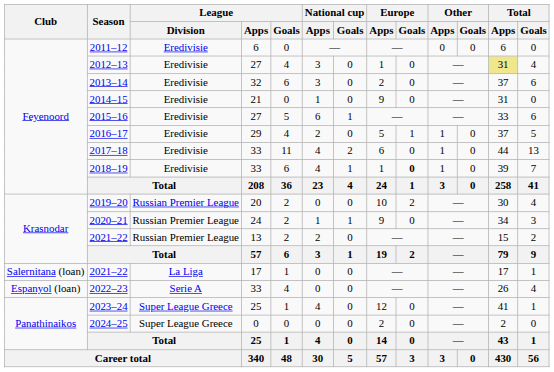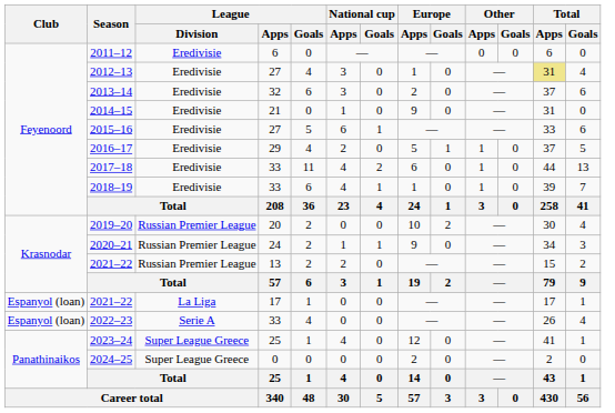2018–19 | Europe / Goals: bold -> normal
2021–22 / 17 | Club: Salernitana (loan) -> Espanyol (loan)
